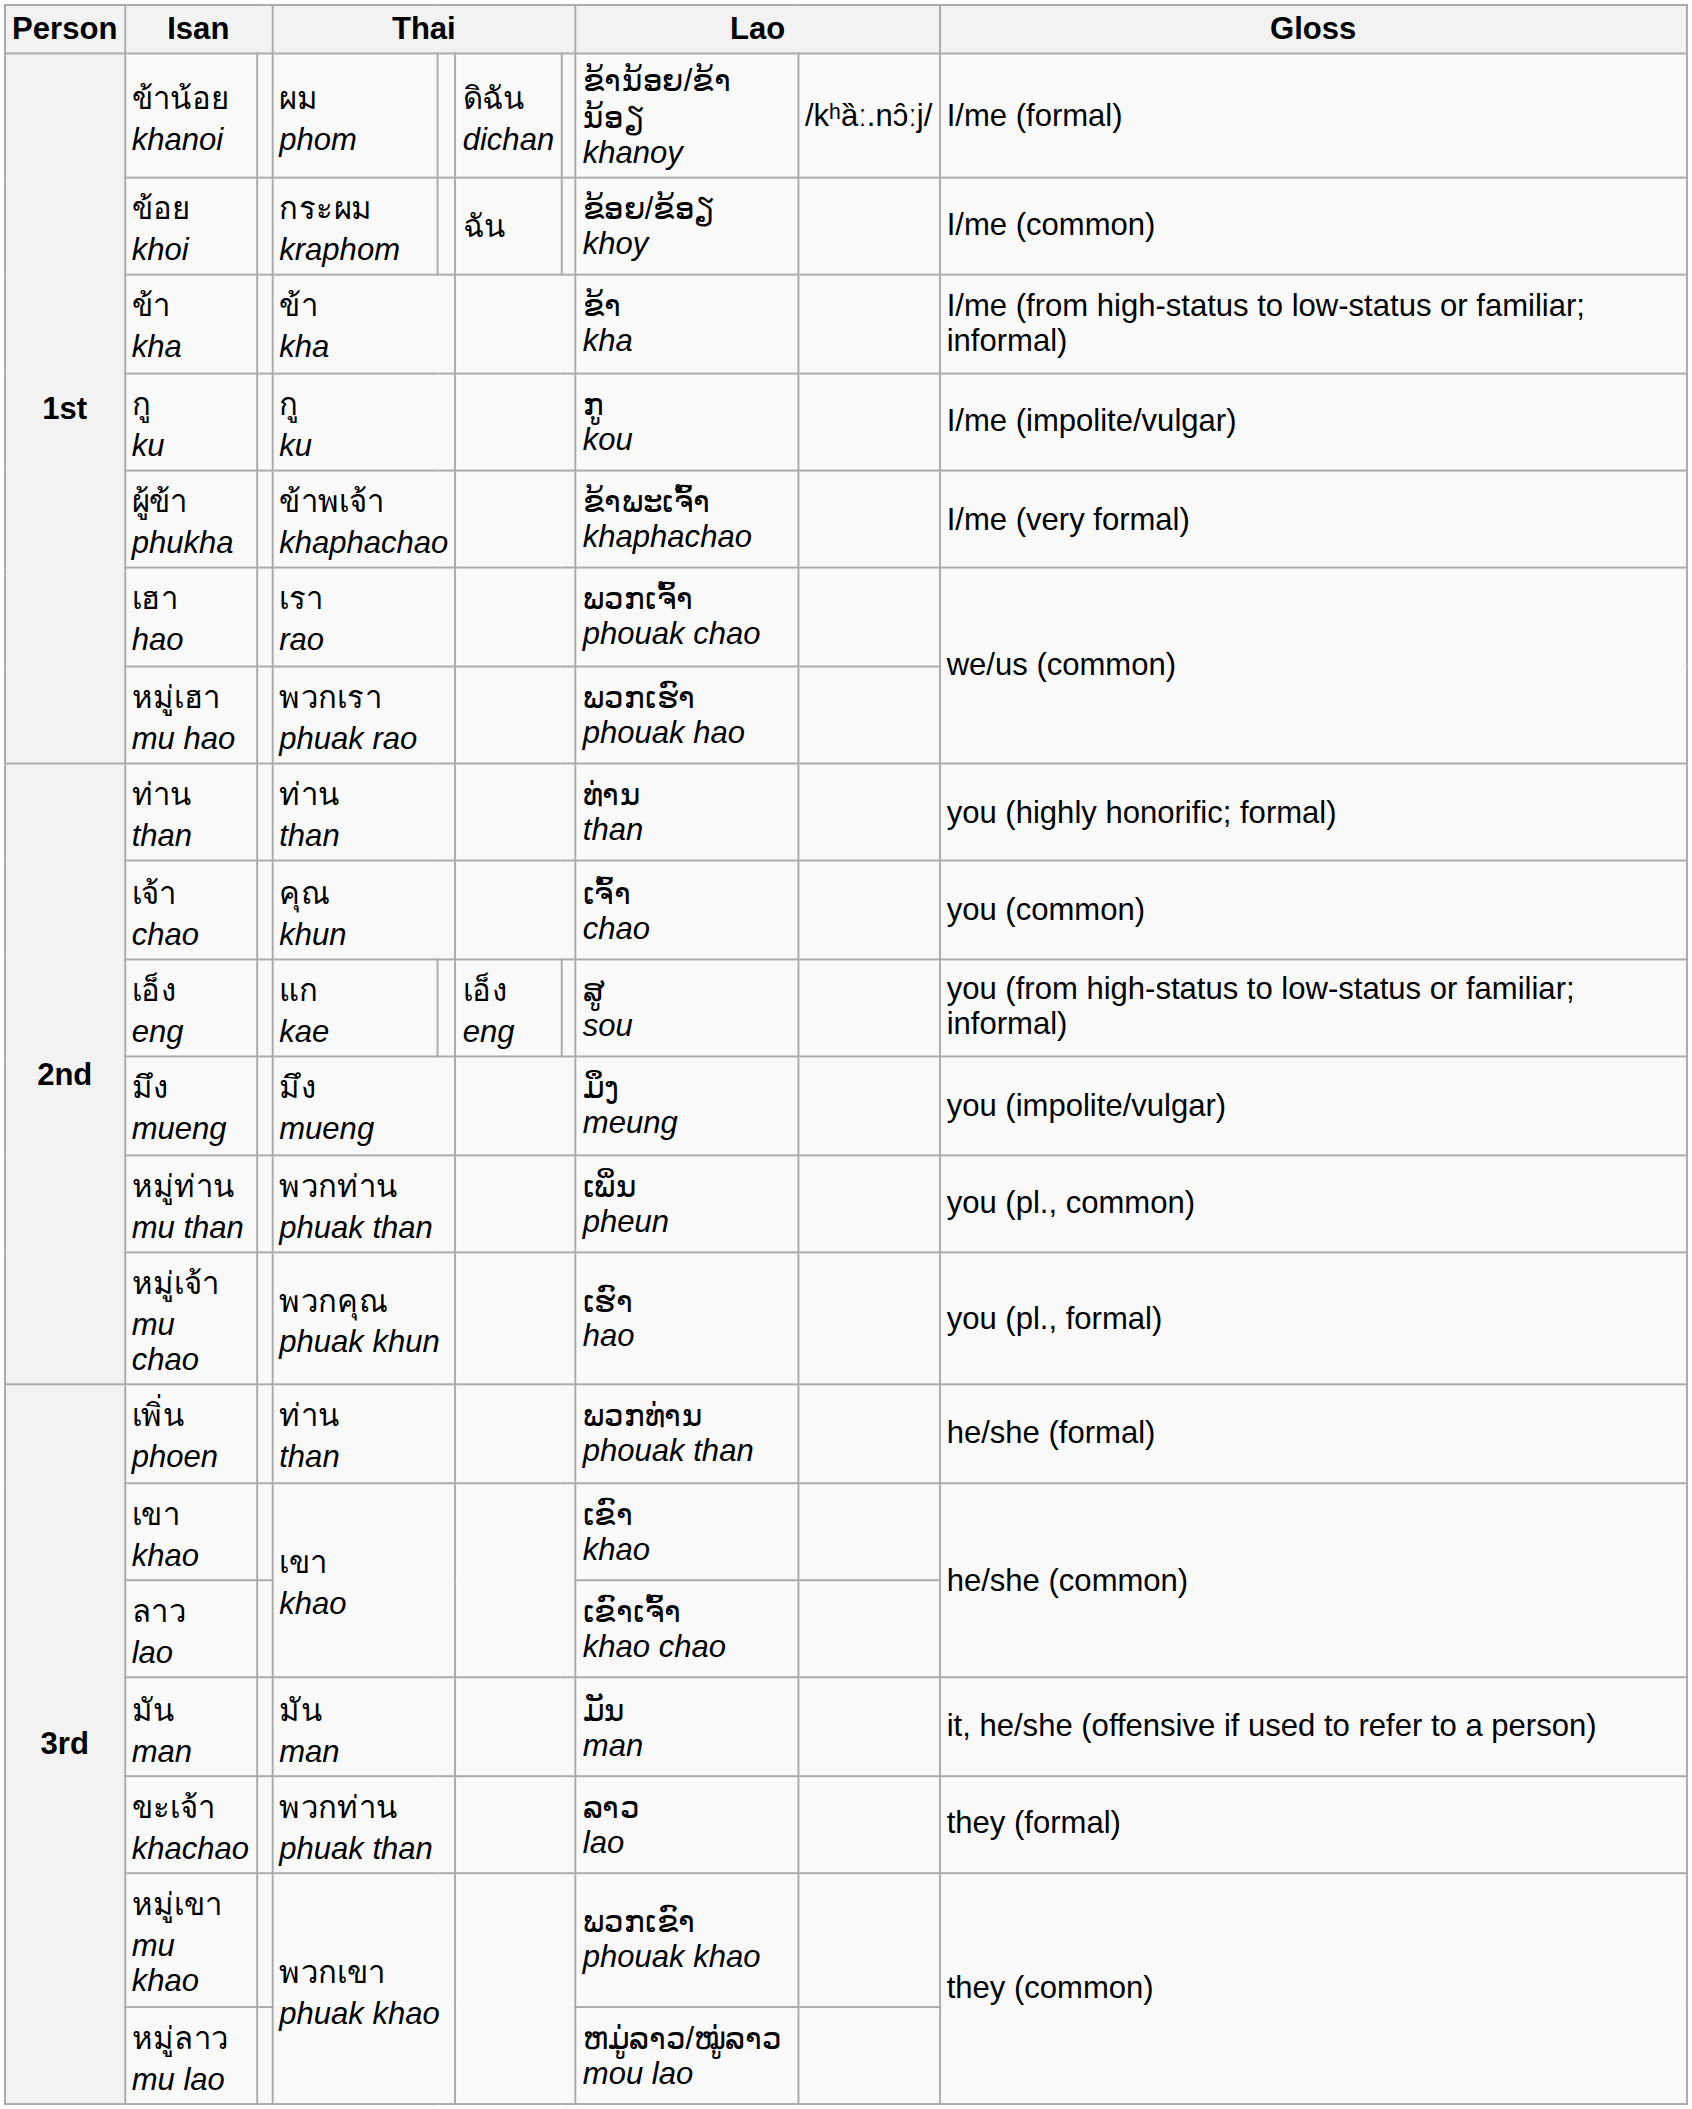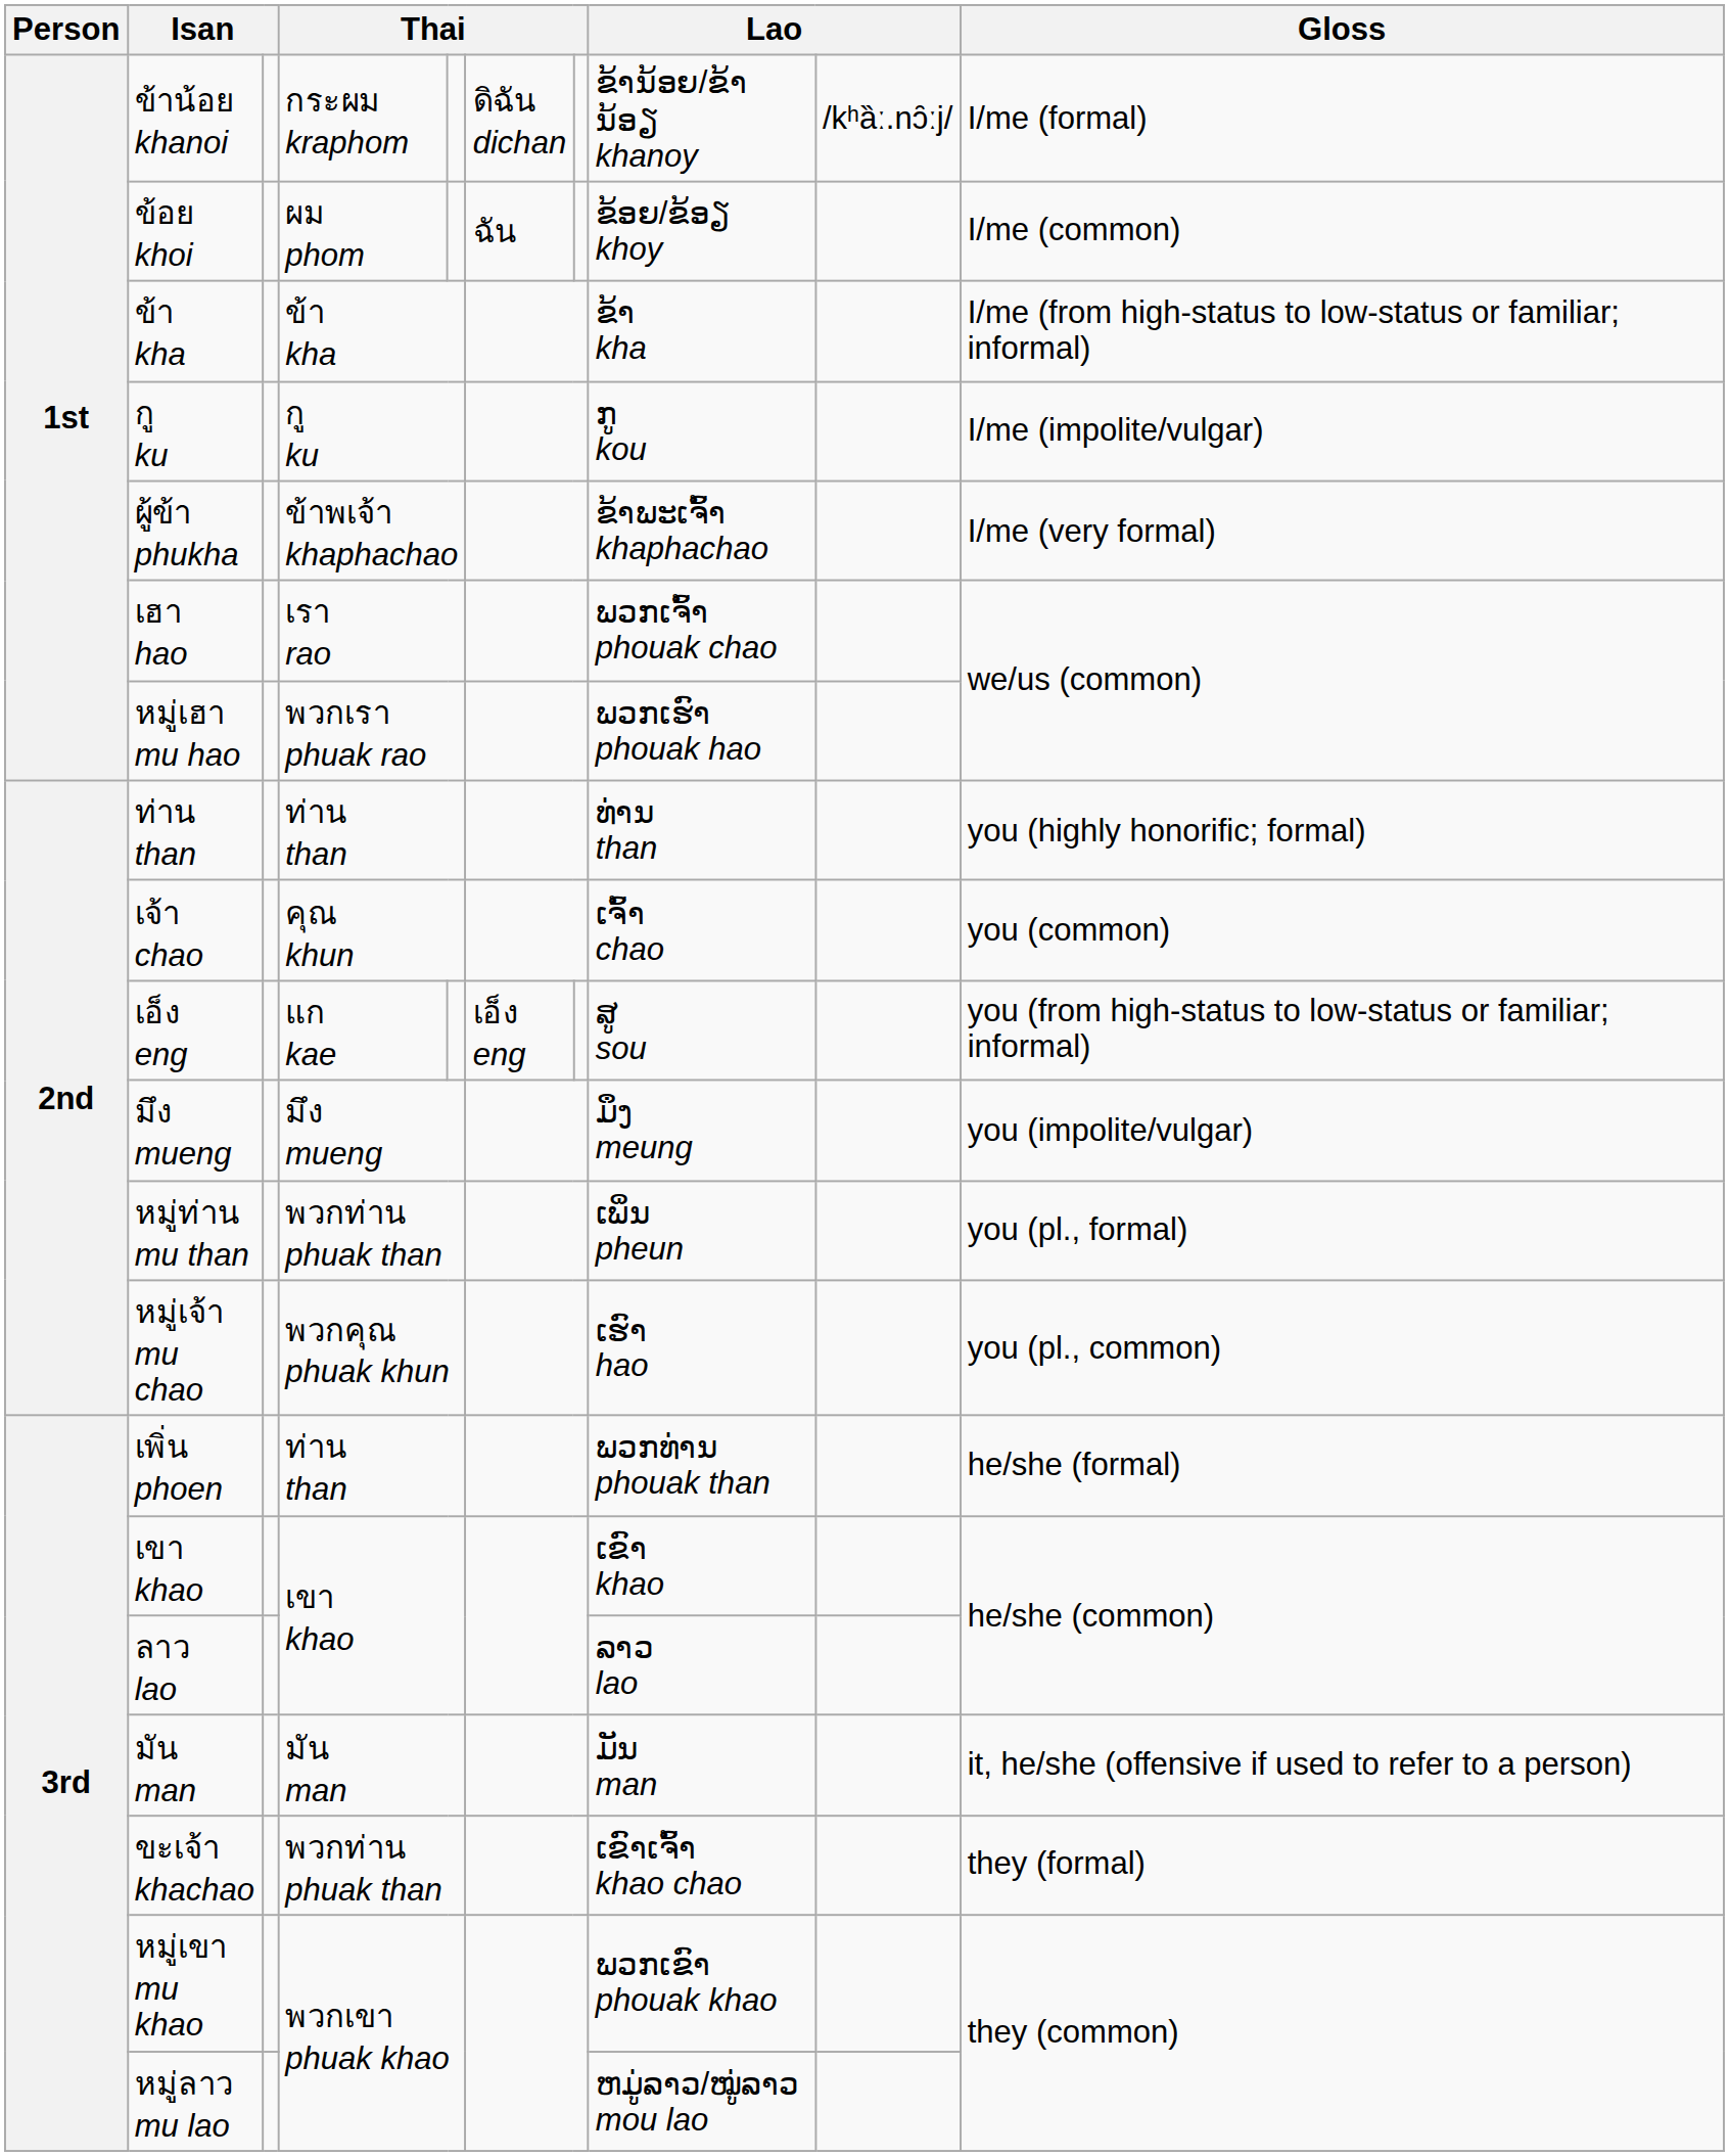ข้าน้อย khanoi | column 4: ผม phom -> กระผม kraphom
ข้อย khoi | column 4: กระผม kraphom -> ผม phom
หมู่ท่าน mu than | Gloss: you (pl., common) -> you (pl., formal)
หมู่เจ้า mu chao | Gloss: you (pl., formal) -> you (pl., common)
ลาว lao | column 8: ເຂົາເຈົ້າ khao chao -> ລາວ lao
ขะเจ้า khachao | column 8: ລາວ lao -> ເຂົາເຈົ້າ khao chao
